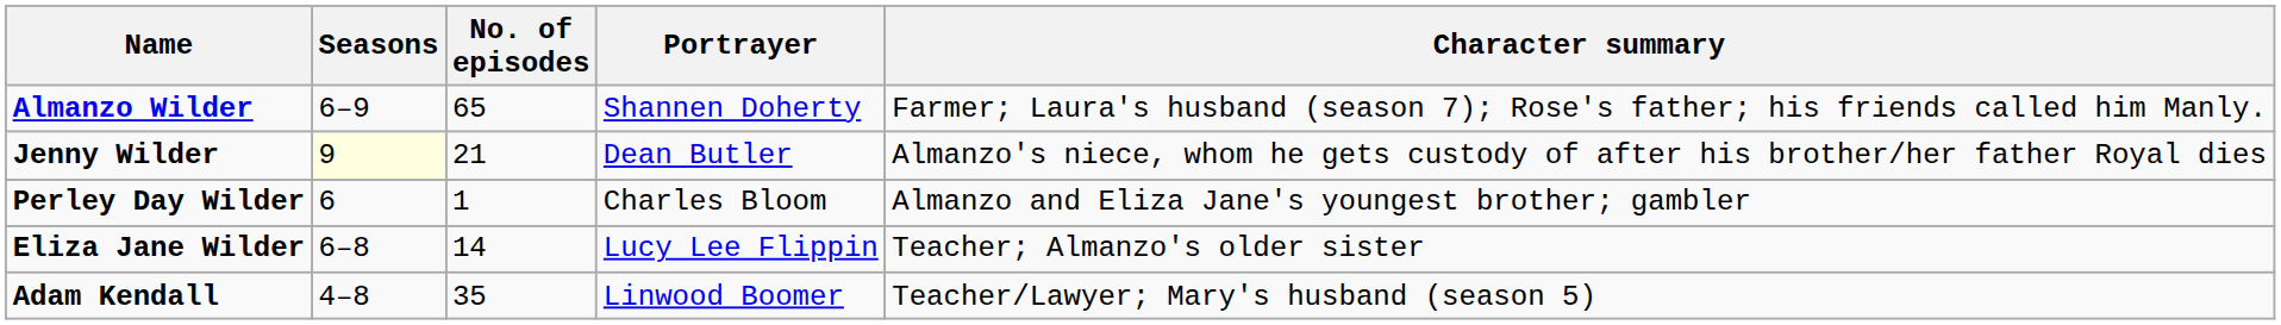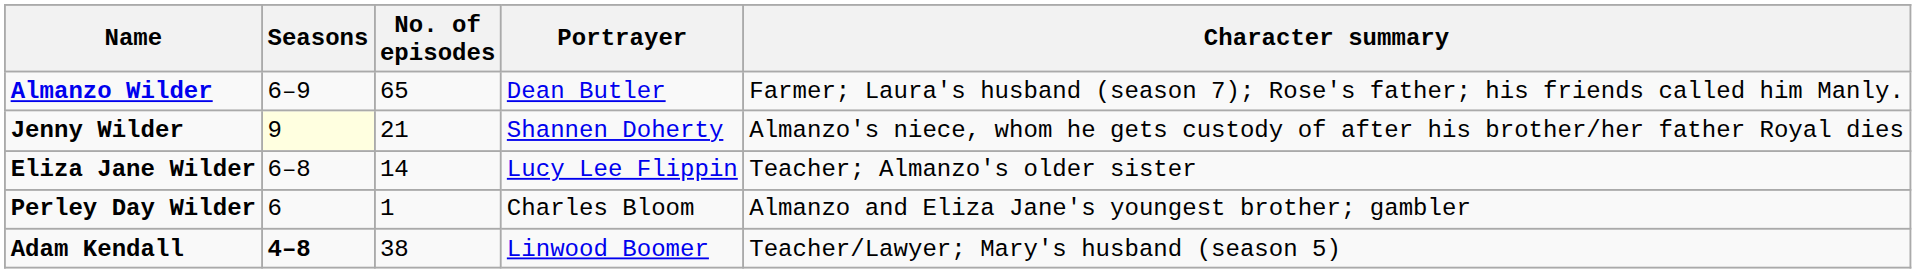Almanzo Wilder | Portrayer: Shannen Doherty -> Dean Butler
Jenny Wilder | Portrayer: Dean Butler -> Shannen Doherty
rows swapped: Eliza Jane Wilder <-> Perley Day Wilder
Adam Kendall | Seasons: normal -> bold
Adam Kendall | No. of episodes: 35 -> 38
